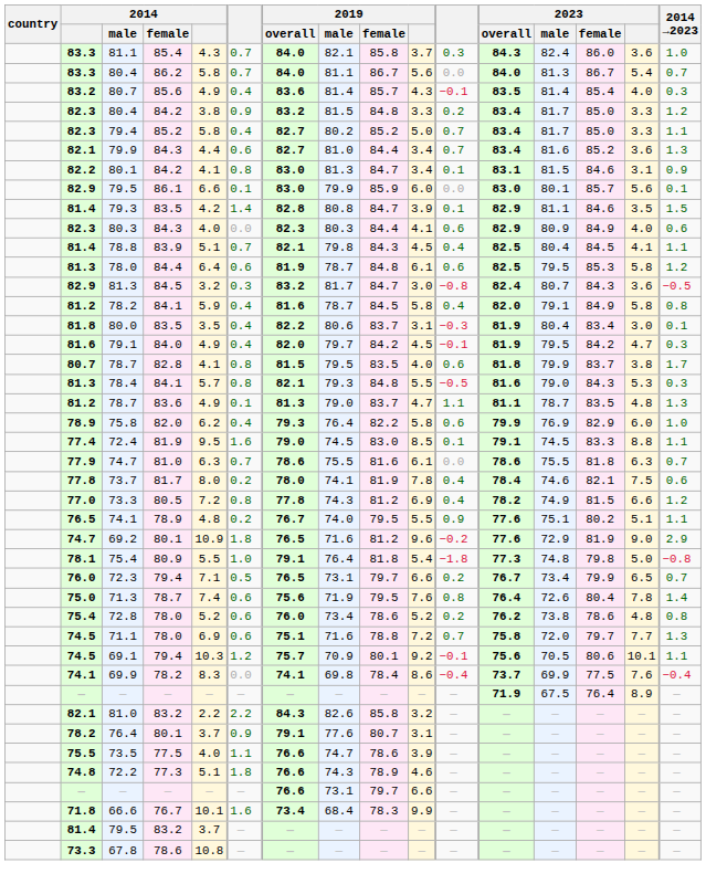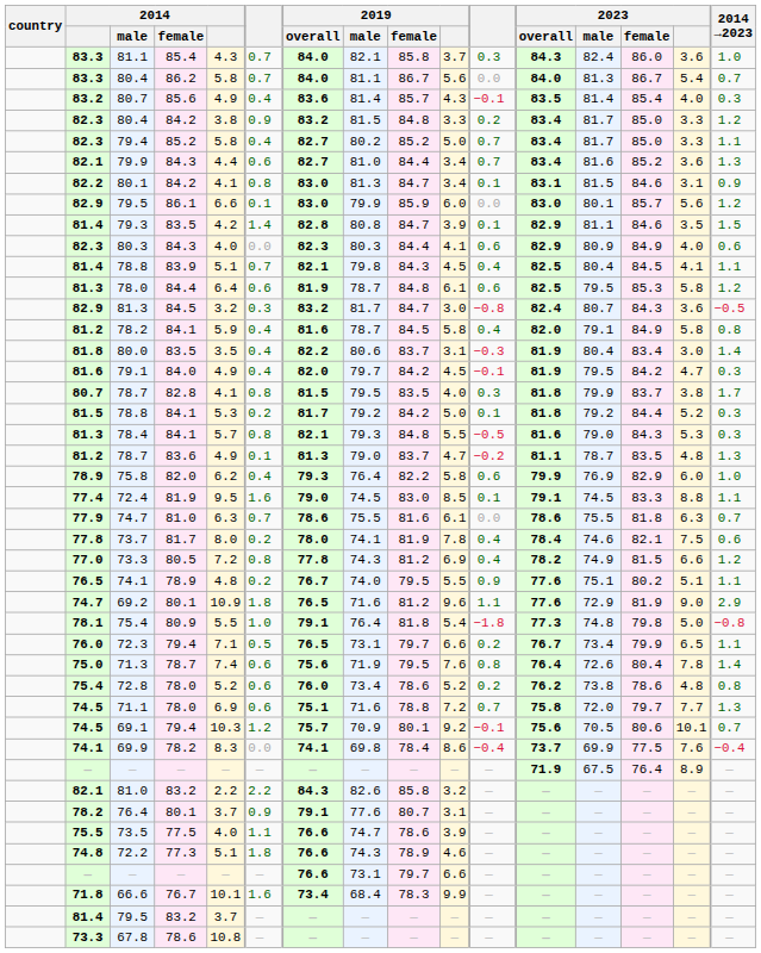79.5 / 86.1 | 2014 →2023: 0.1 -> 1.2
80.0 | 2014 →2023: 0.1 -> 1.4
78.7 / 82.8 | column 11: 0.6 -> 0.3
+ row: 81.5 | 78.8 | 84.1 | 5.3 | 0.2 | 81.7 | 79.2 | 84.2 | 5.0 | 0.1 | 81.8 | 79.2 | 84.4 | 5.2 | 0.3
78.7 / 83.6 | column 11: 1.1 -> −0.2
69.2 | column 11: −0.2 -> 1.1
72.3 | 2014 →2023: 0.7 -> 1.1
69.1 | 2014 →2023: 1.1 -> 0.7
